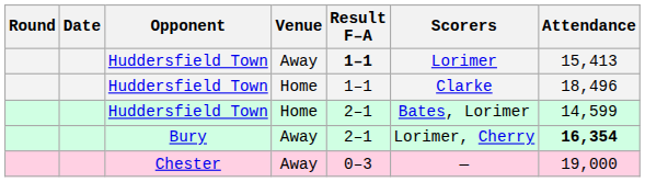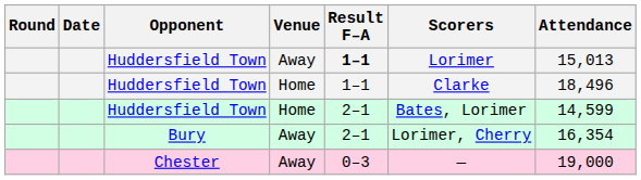Huddersfield Town / Away | Attendance: 15,413 -> 15,013
Bury | Attendance: bold -> normal
